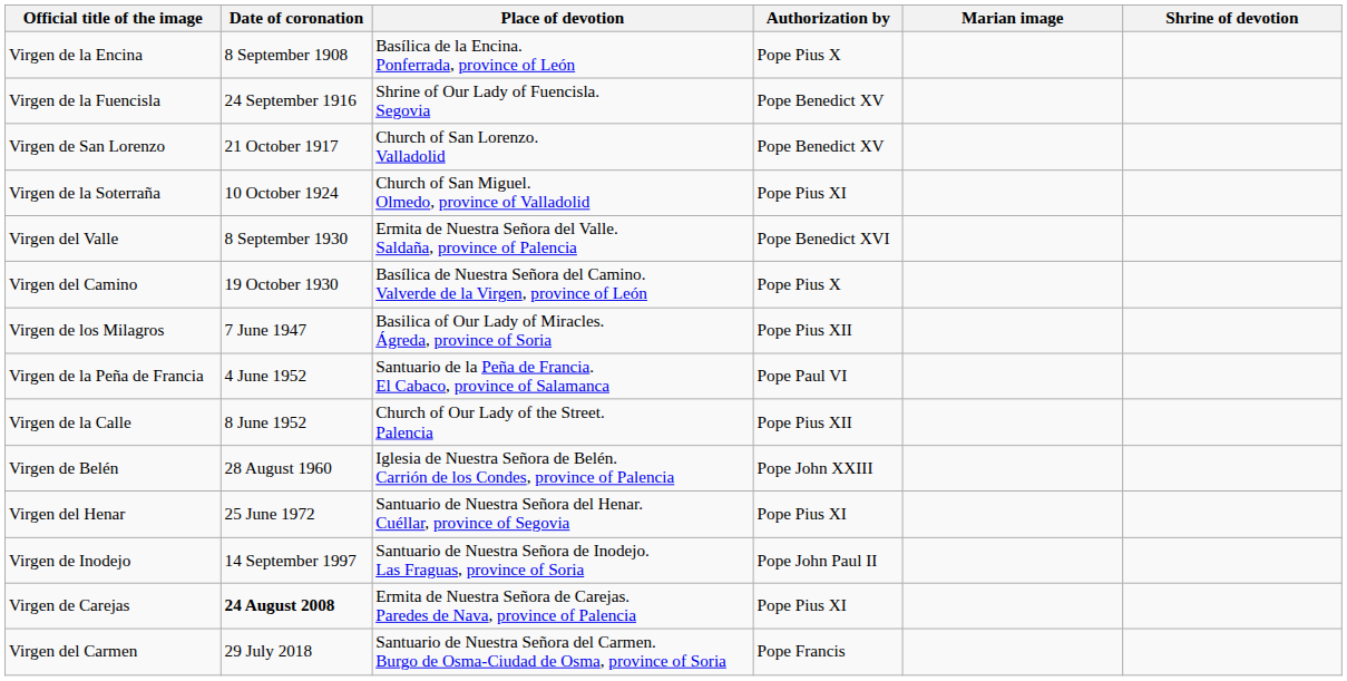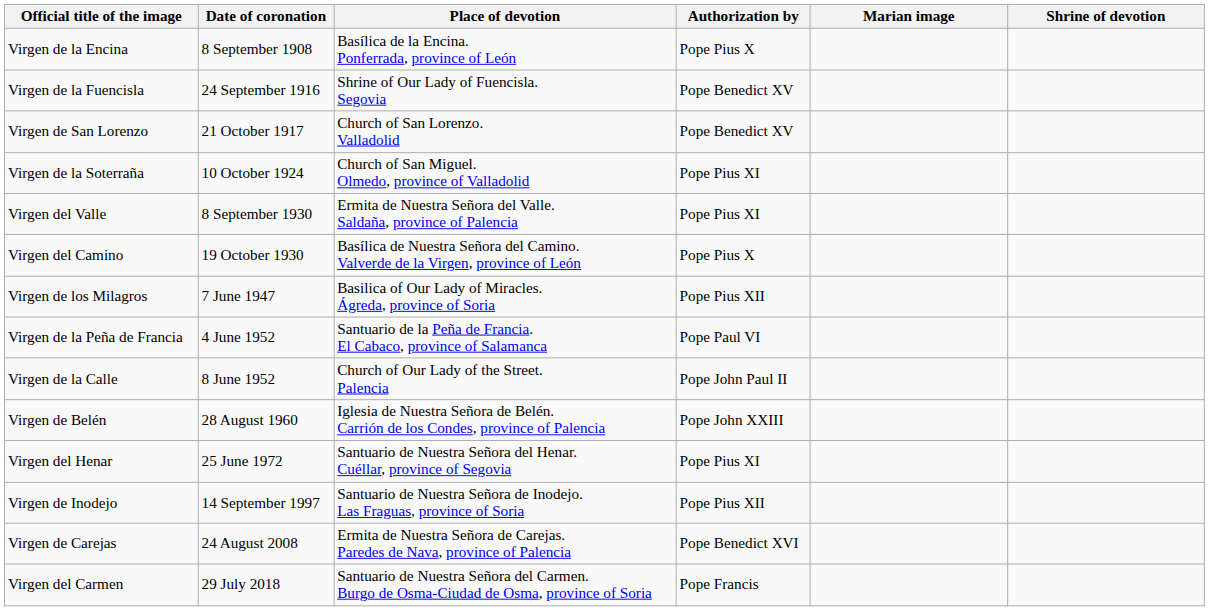Virgen del Valle | Authorization by: Pope Benedict XVI -> Pope Pius XI
Virgen de la Calle | Authorization by: Pope Pius XII -> Pope John Paul II
Virgen de Inodejo | Authorization by: Pope John Paul II -> Pope Pius XII
Virgen de Carejas | Date of coronation: bold -> normal
Virgen de Carejas | Authorization by: Pope Pius XI -> Pope Benedict XVI
